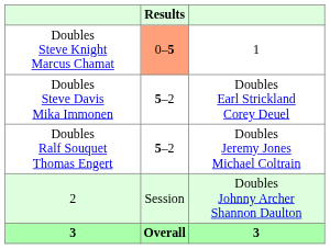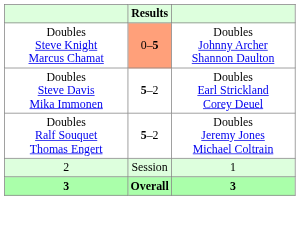Doubles Steve Knight Marcus Chamat | column 3: 1 -> Doubles Johnny Archer Shannon Daulton
2 | column 3: Doubles Johnny Archer Shannon Daulton -> 1
